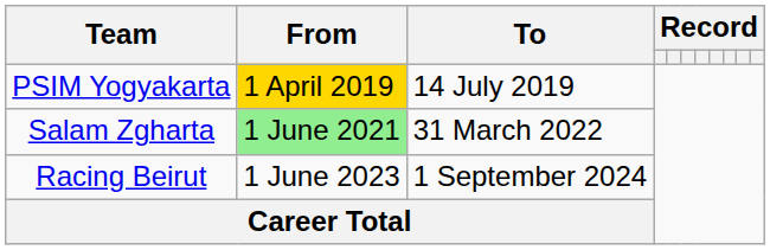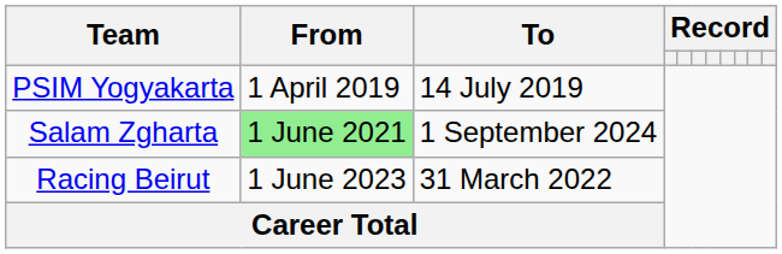PSIM Yogyakarta | From: gold background -> no background
Salam Zgharta | To: 31 March 2022 -> 1 September 2024
Racing Beirut | To: 1 September 2024 -> 31 March 2022
